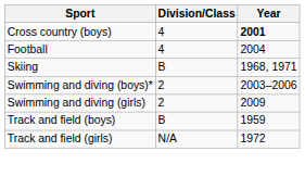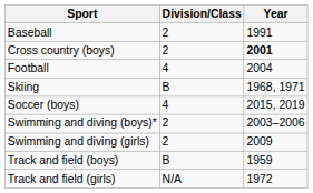+ row: Baseball | 2 | 1991
Cross country (boys) | Division/Class: 4 -> 2
+ row: Soccer (boys) | 4 | 2015, 2019
